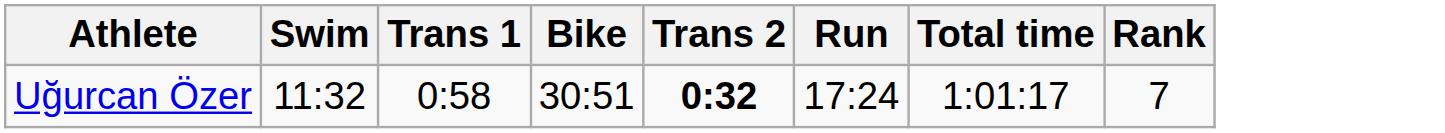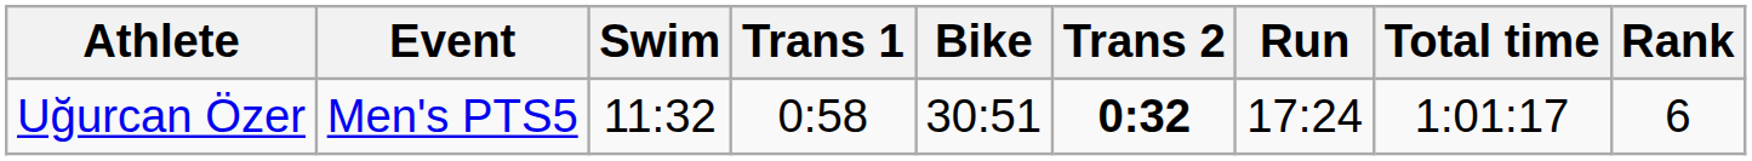+ column: Event | Men's PTS5
Uğurcan Özer | Rank: 7 -> 6
